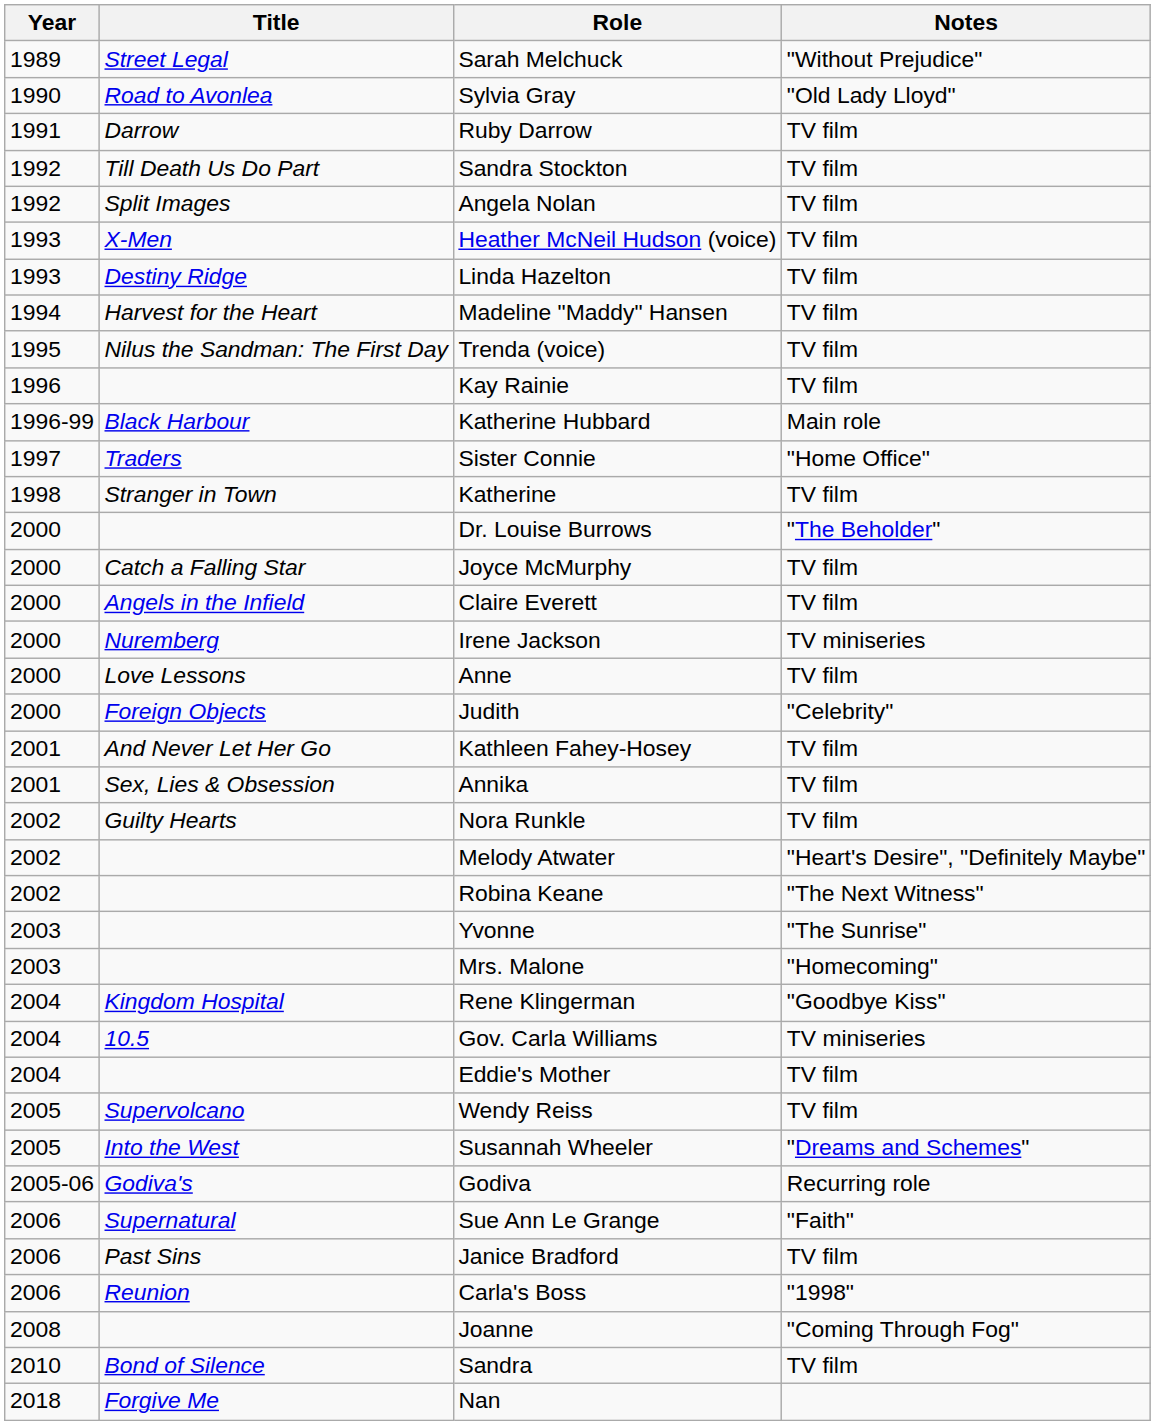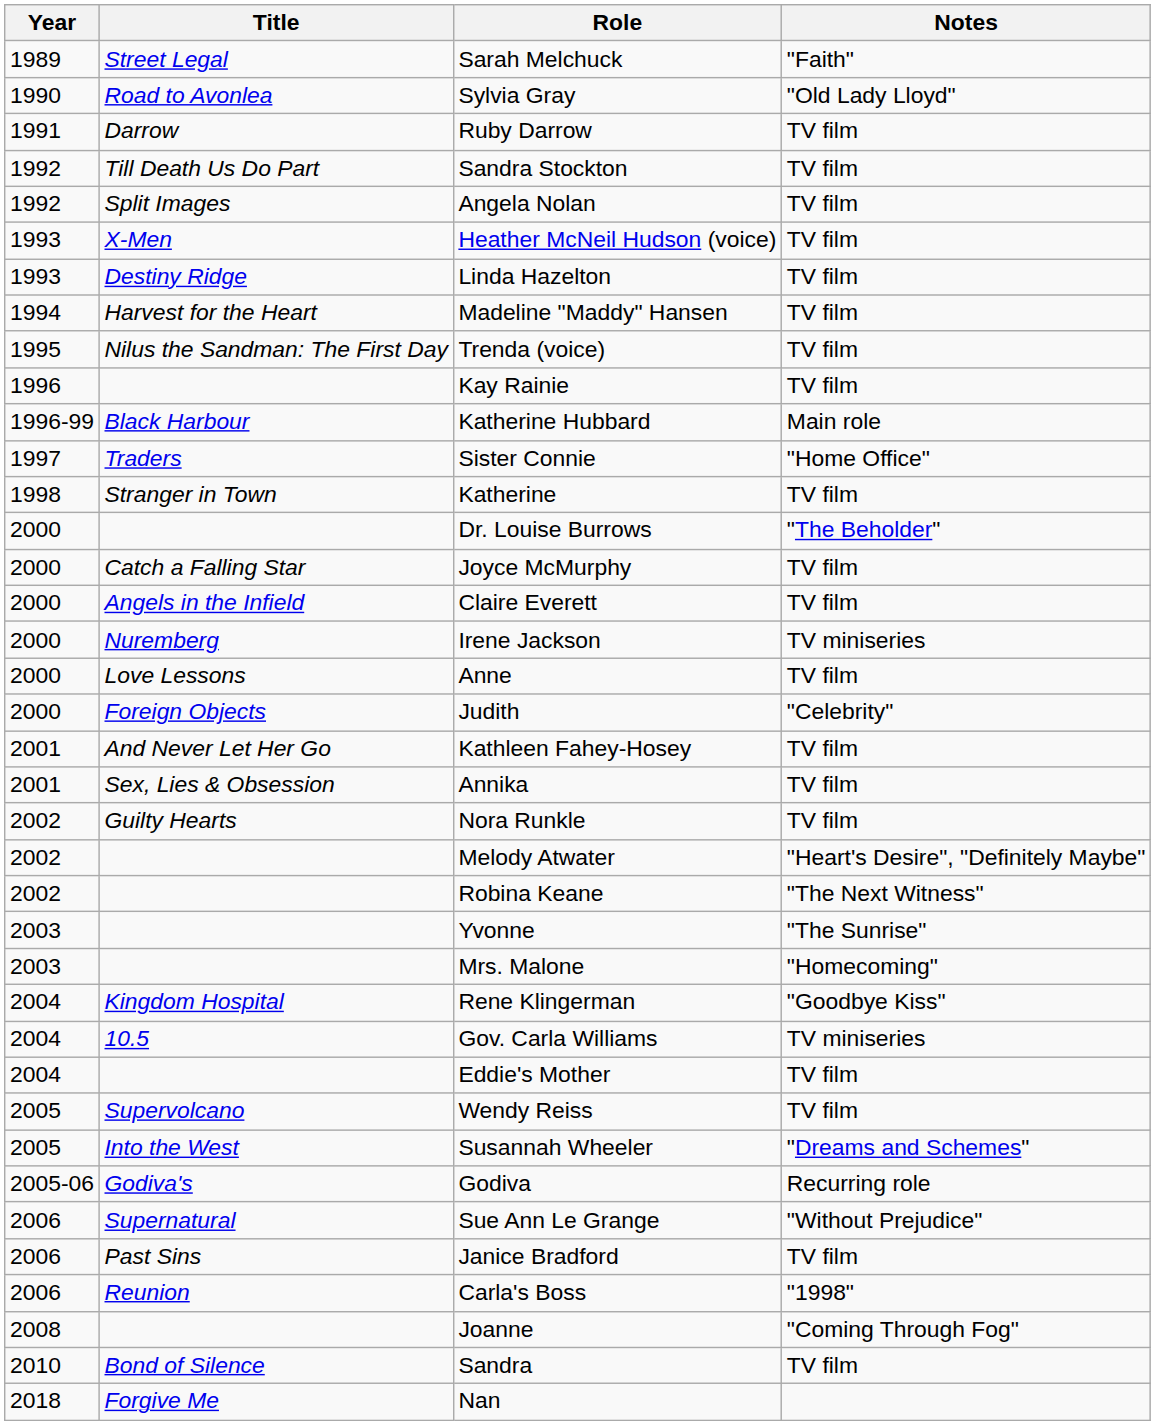Sarah Melchuck | Notes: "Without Prejudice" -> "Faith"
Sue Ann Le Grange | Notes: "Faith" -> "Without Prejudice"
